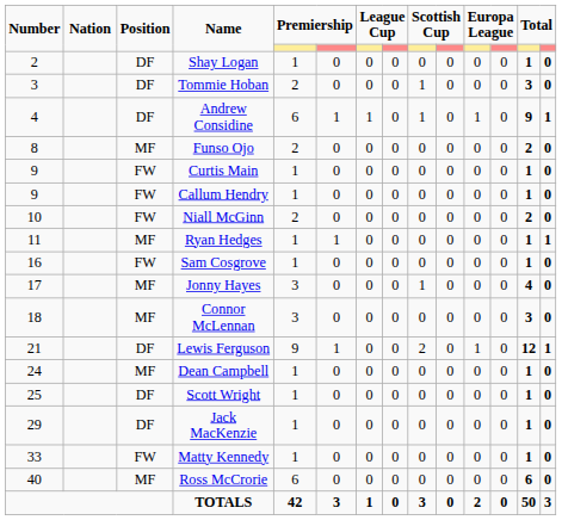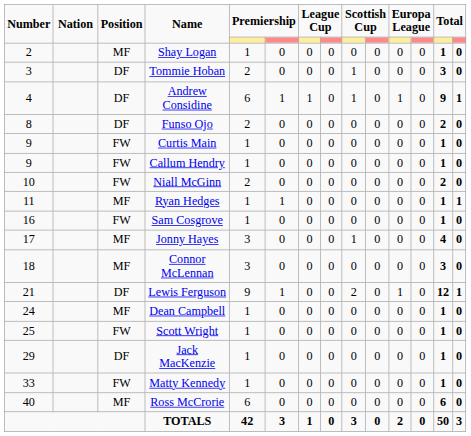Shay Logan | Position: DF -> MF
Funso Ojo | Position: MF -> DF
Scott Wright | Position: DF -> FW
